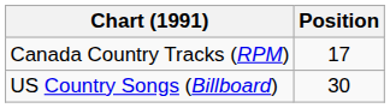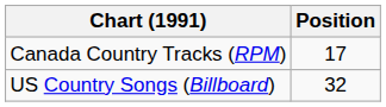US Country Songs (Billboard) | Position: 30 -> 32
